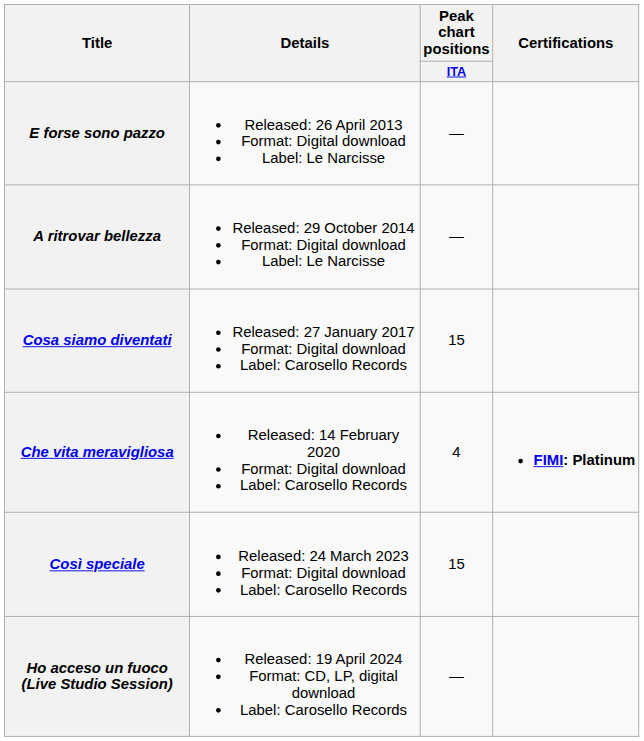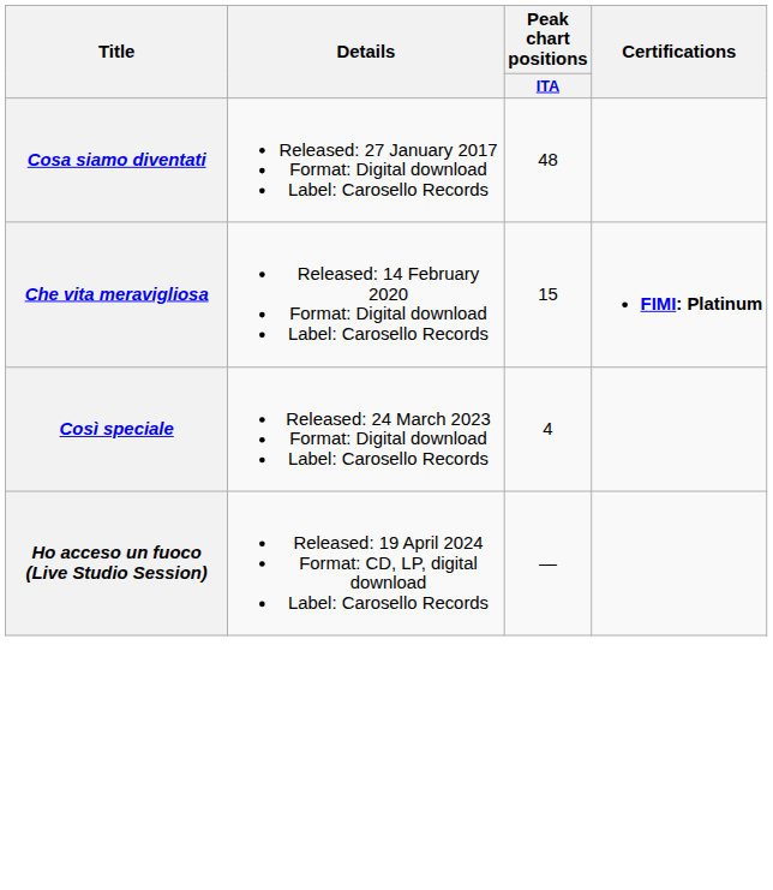- row: E forse sono pazzo | Released: 26 April 2013 Format: Digital download Label: Le Narcisse | —
- row: A ritrovar bellezza | Released: 29 October 2014 Format: Digital download Label: Le Narcisse | —
Cosa siamo diventati | Peak chart positions / ITA: 15 -> 48
Che vita meravigliosa | Peak chart positions / ITA: 4 -> 15
Così speciale | Peak chart positions / ITA: 15 -> 4
